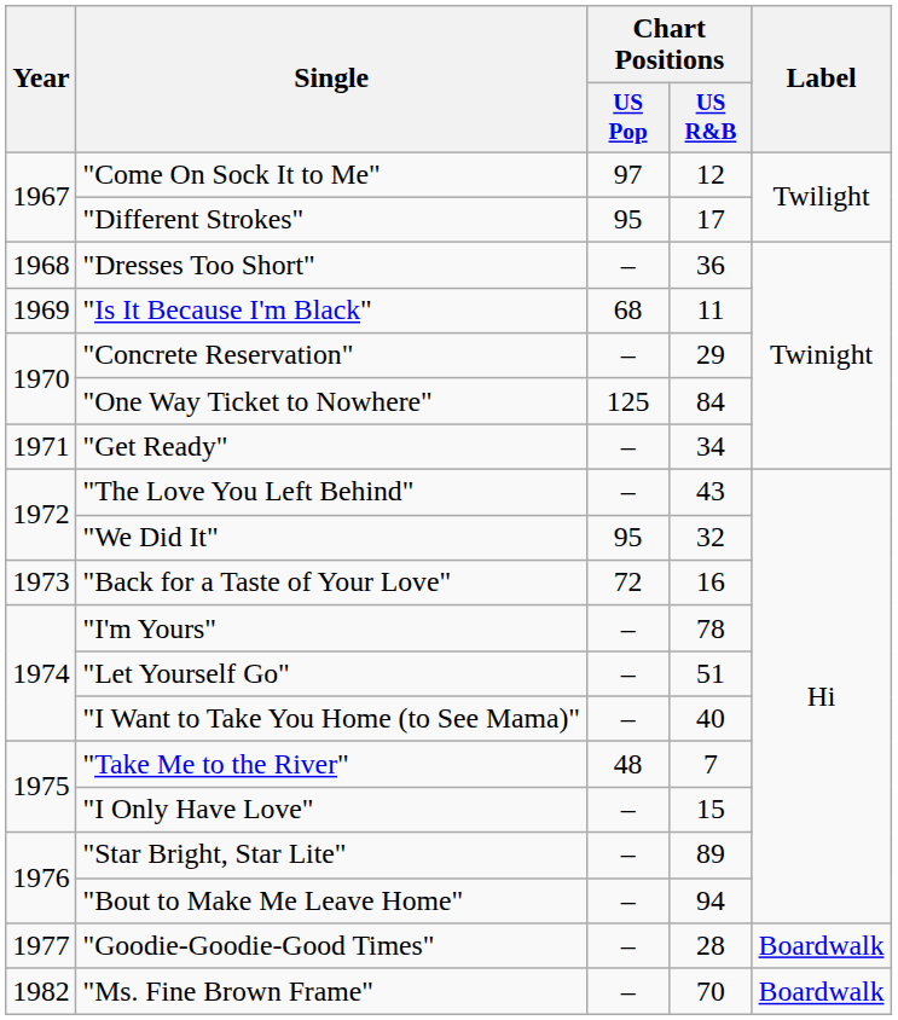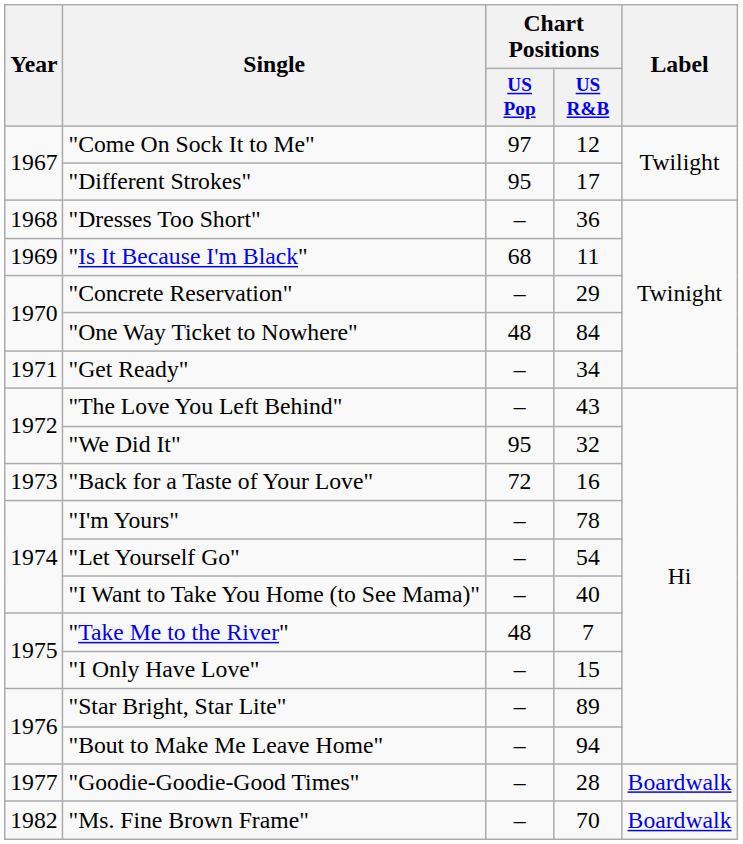"One Way Ticket to Nowhere" | Chart Positions / US Pop: 125 -> 48
"Let Yourself Go" | Chart Positions / US R&B: 51 -> 54
